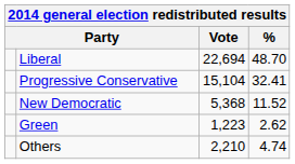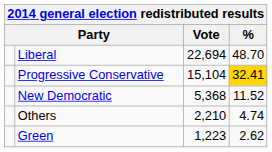Progressive Conservative | %: no background -> gold background
rows swapped: Green <-> Others
